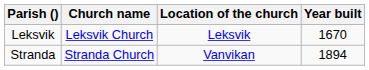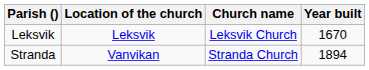columns swapped: Church name <-> Location of the church
